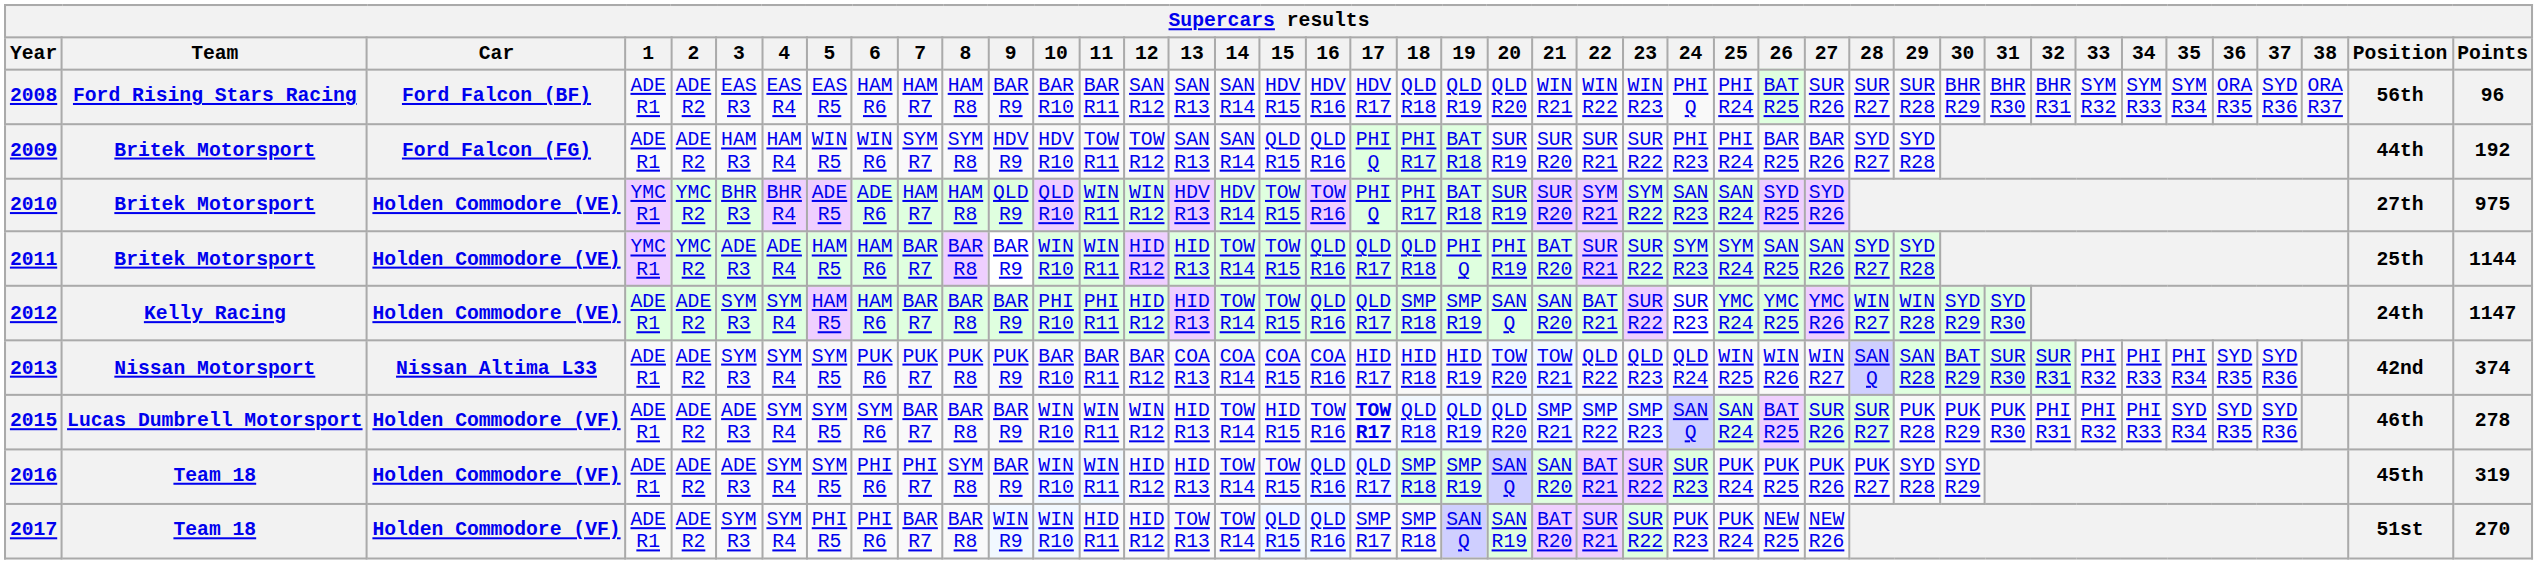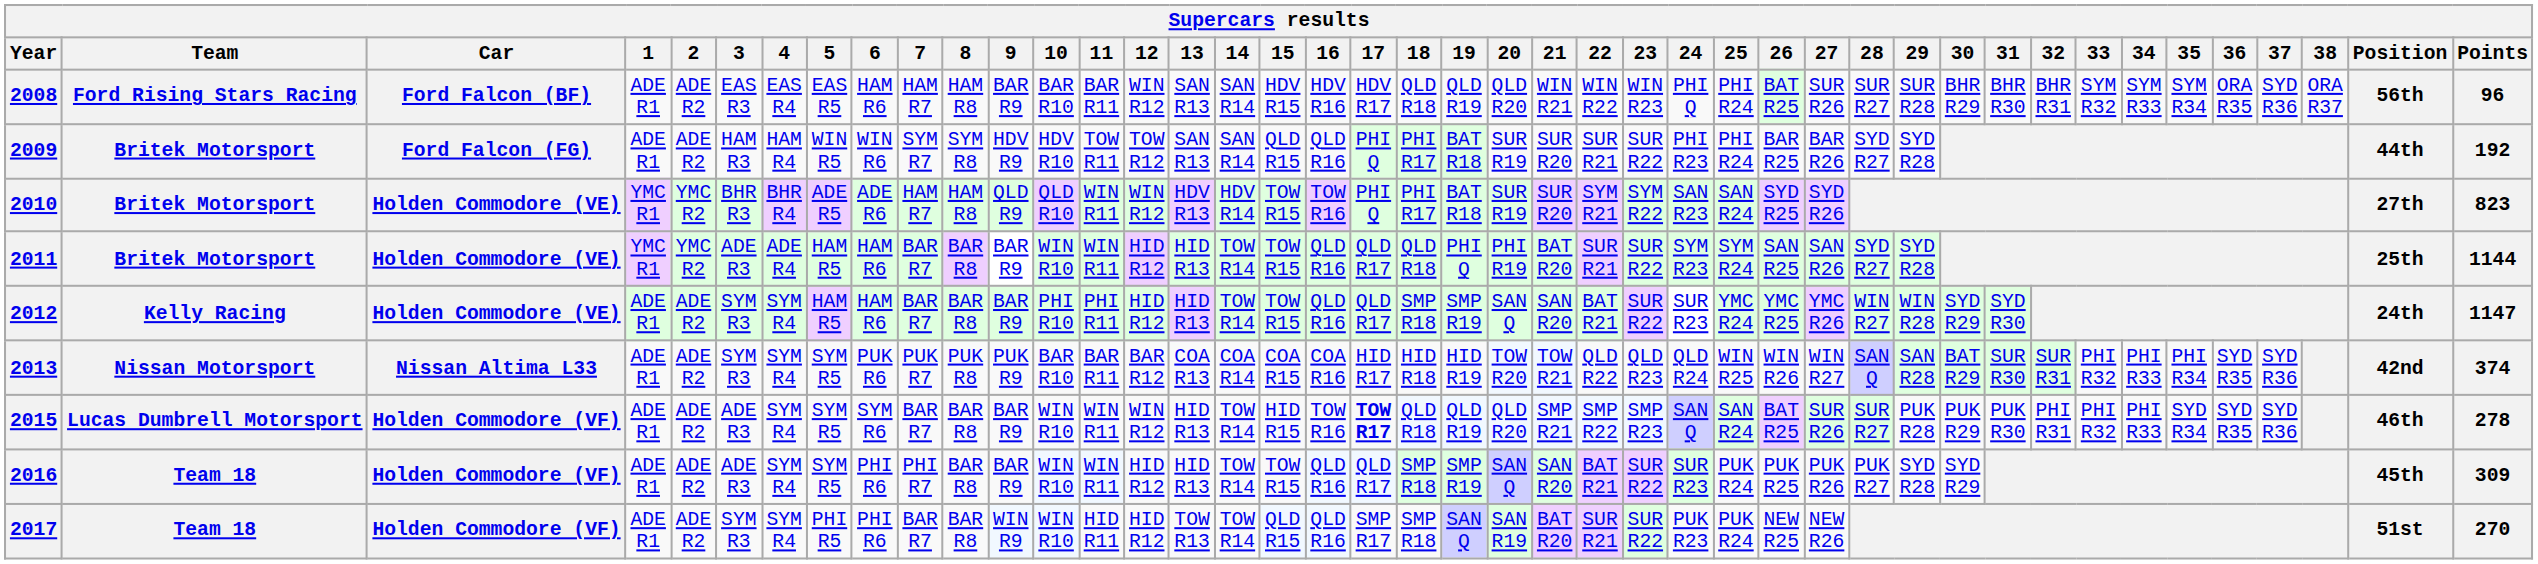2008 | 12: SAN R12 -> WIN R12
2010 | Points: 975 -> 823
2016 | 8: SYM R8 -> BAR R8
2016 | Points: 319 -> 309
